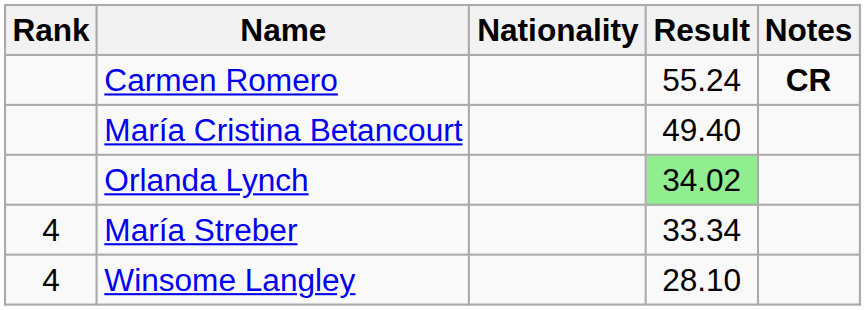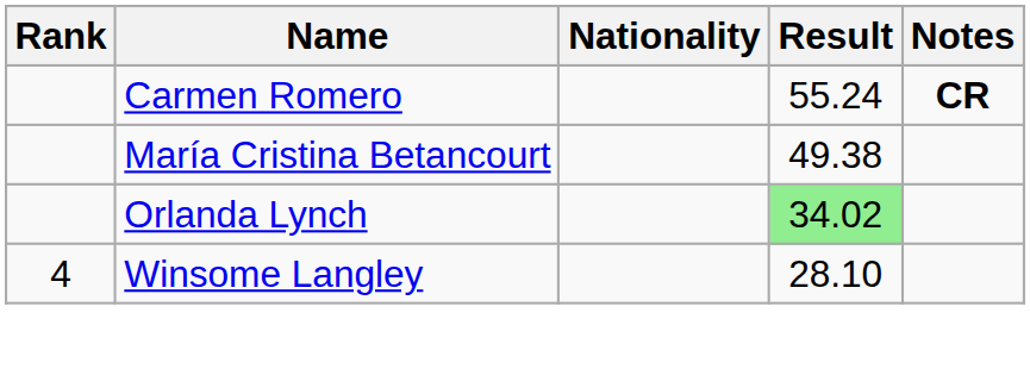María Cristina Betancourt | Result: 49.40 -> 49.38
- row: 4 | María Streber | 33.34
